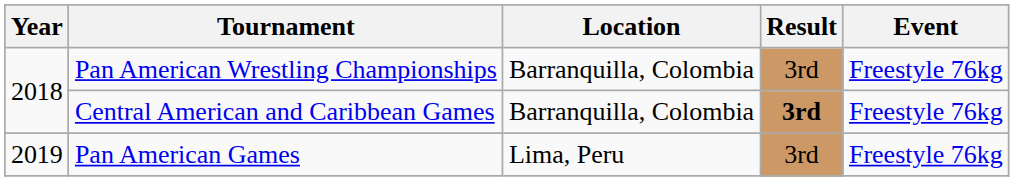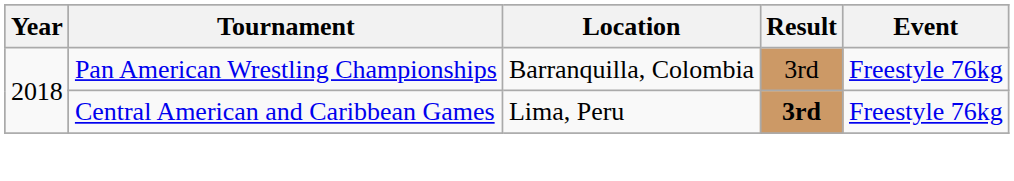Central American and Caribbean Games | Location: Barranquilla, Colombia -> Lima, Peru
- row: 2019 | Pan American Games | Lima, Peru | 3rd | Freestyle 76kg
